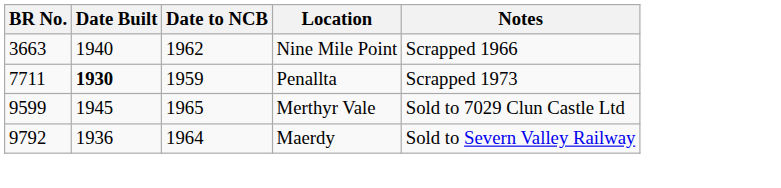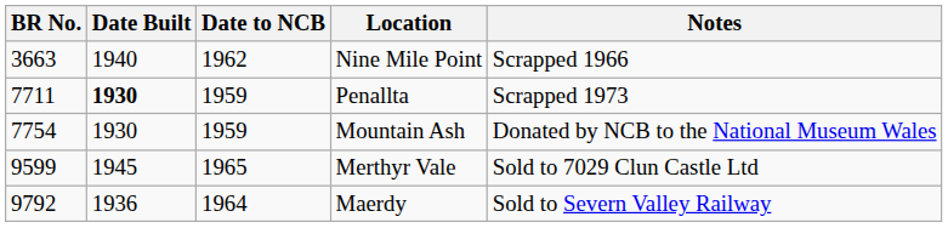+ row: 7754 | 1930 | 1959 | Mountain Ash | Donated by NCB to the National Museum Wales
